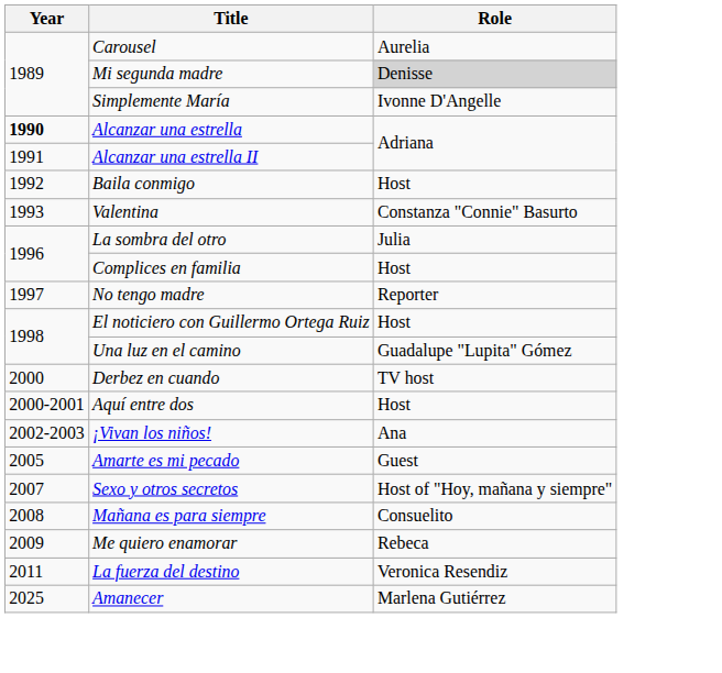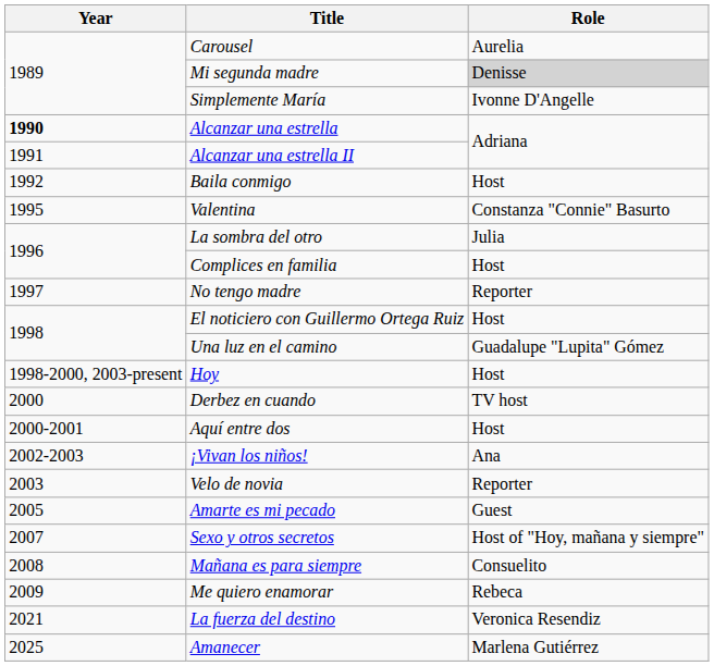Valentina | Year: 1993 -> 1995
+ row: 1998-2000, 2003-present | Hoy | Host
+ row: 2003 | Velo de novia | Reporter
La fuerza del destino | Year: 2011 -> 2021
